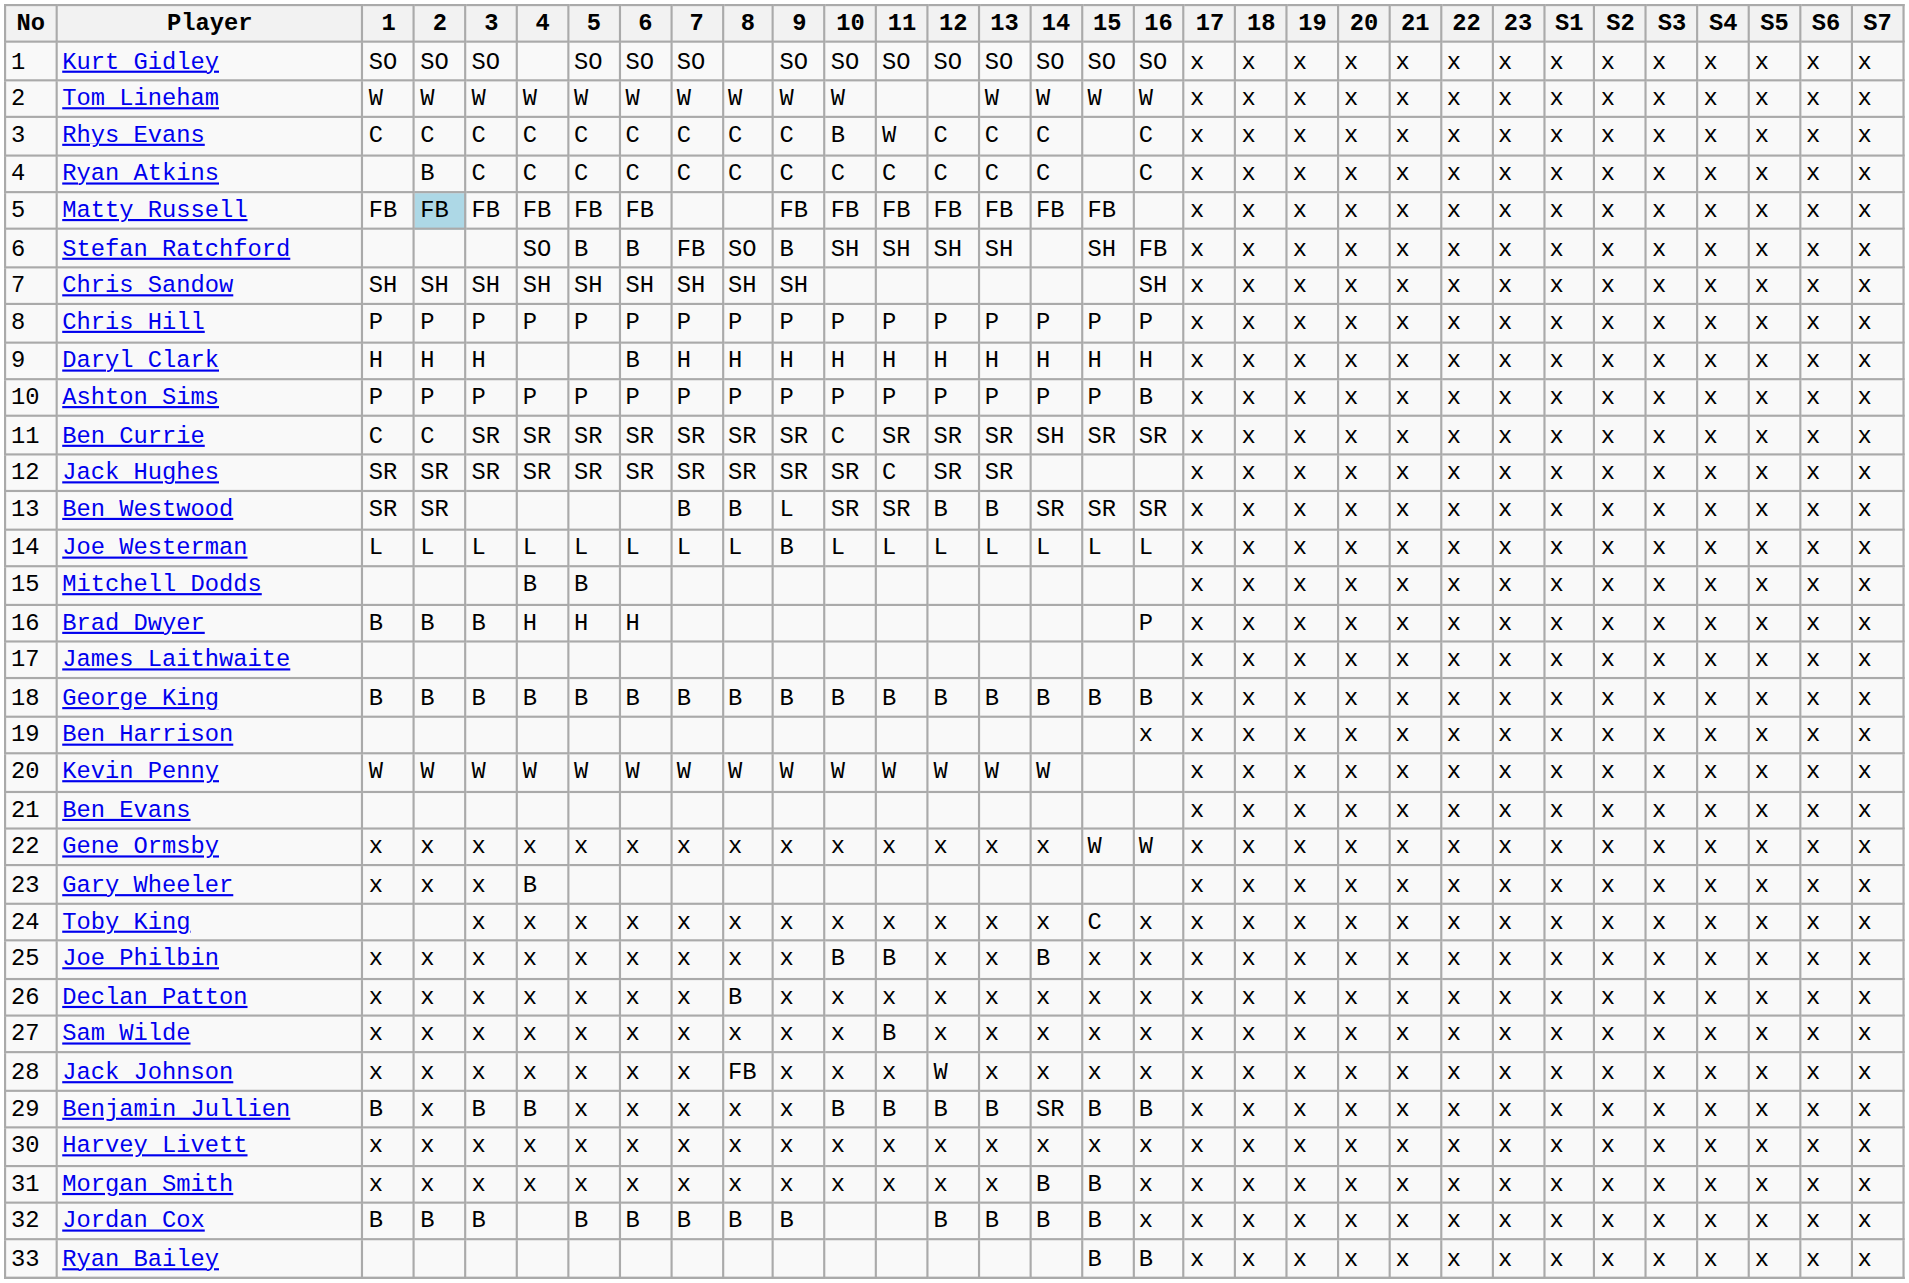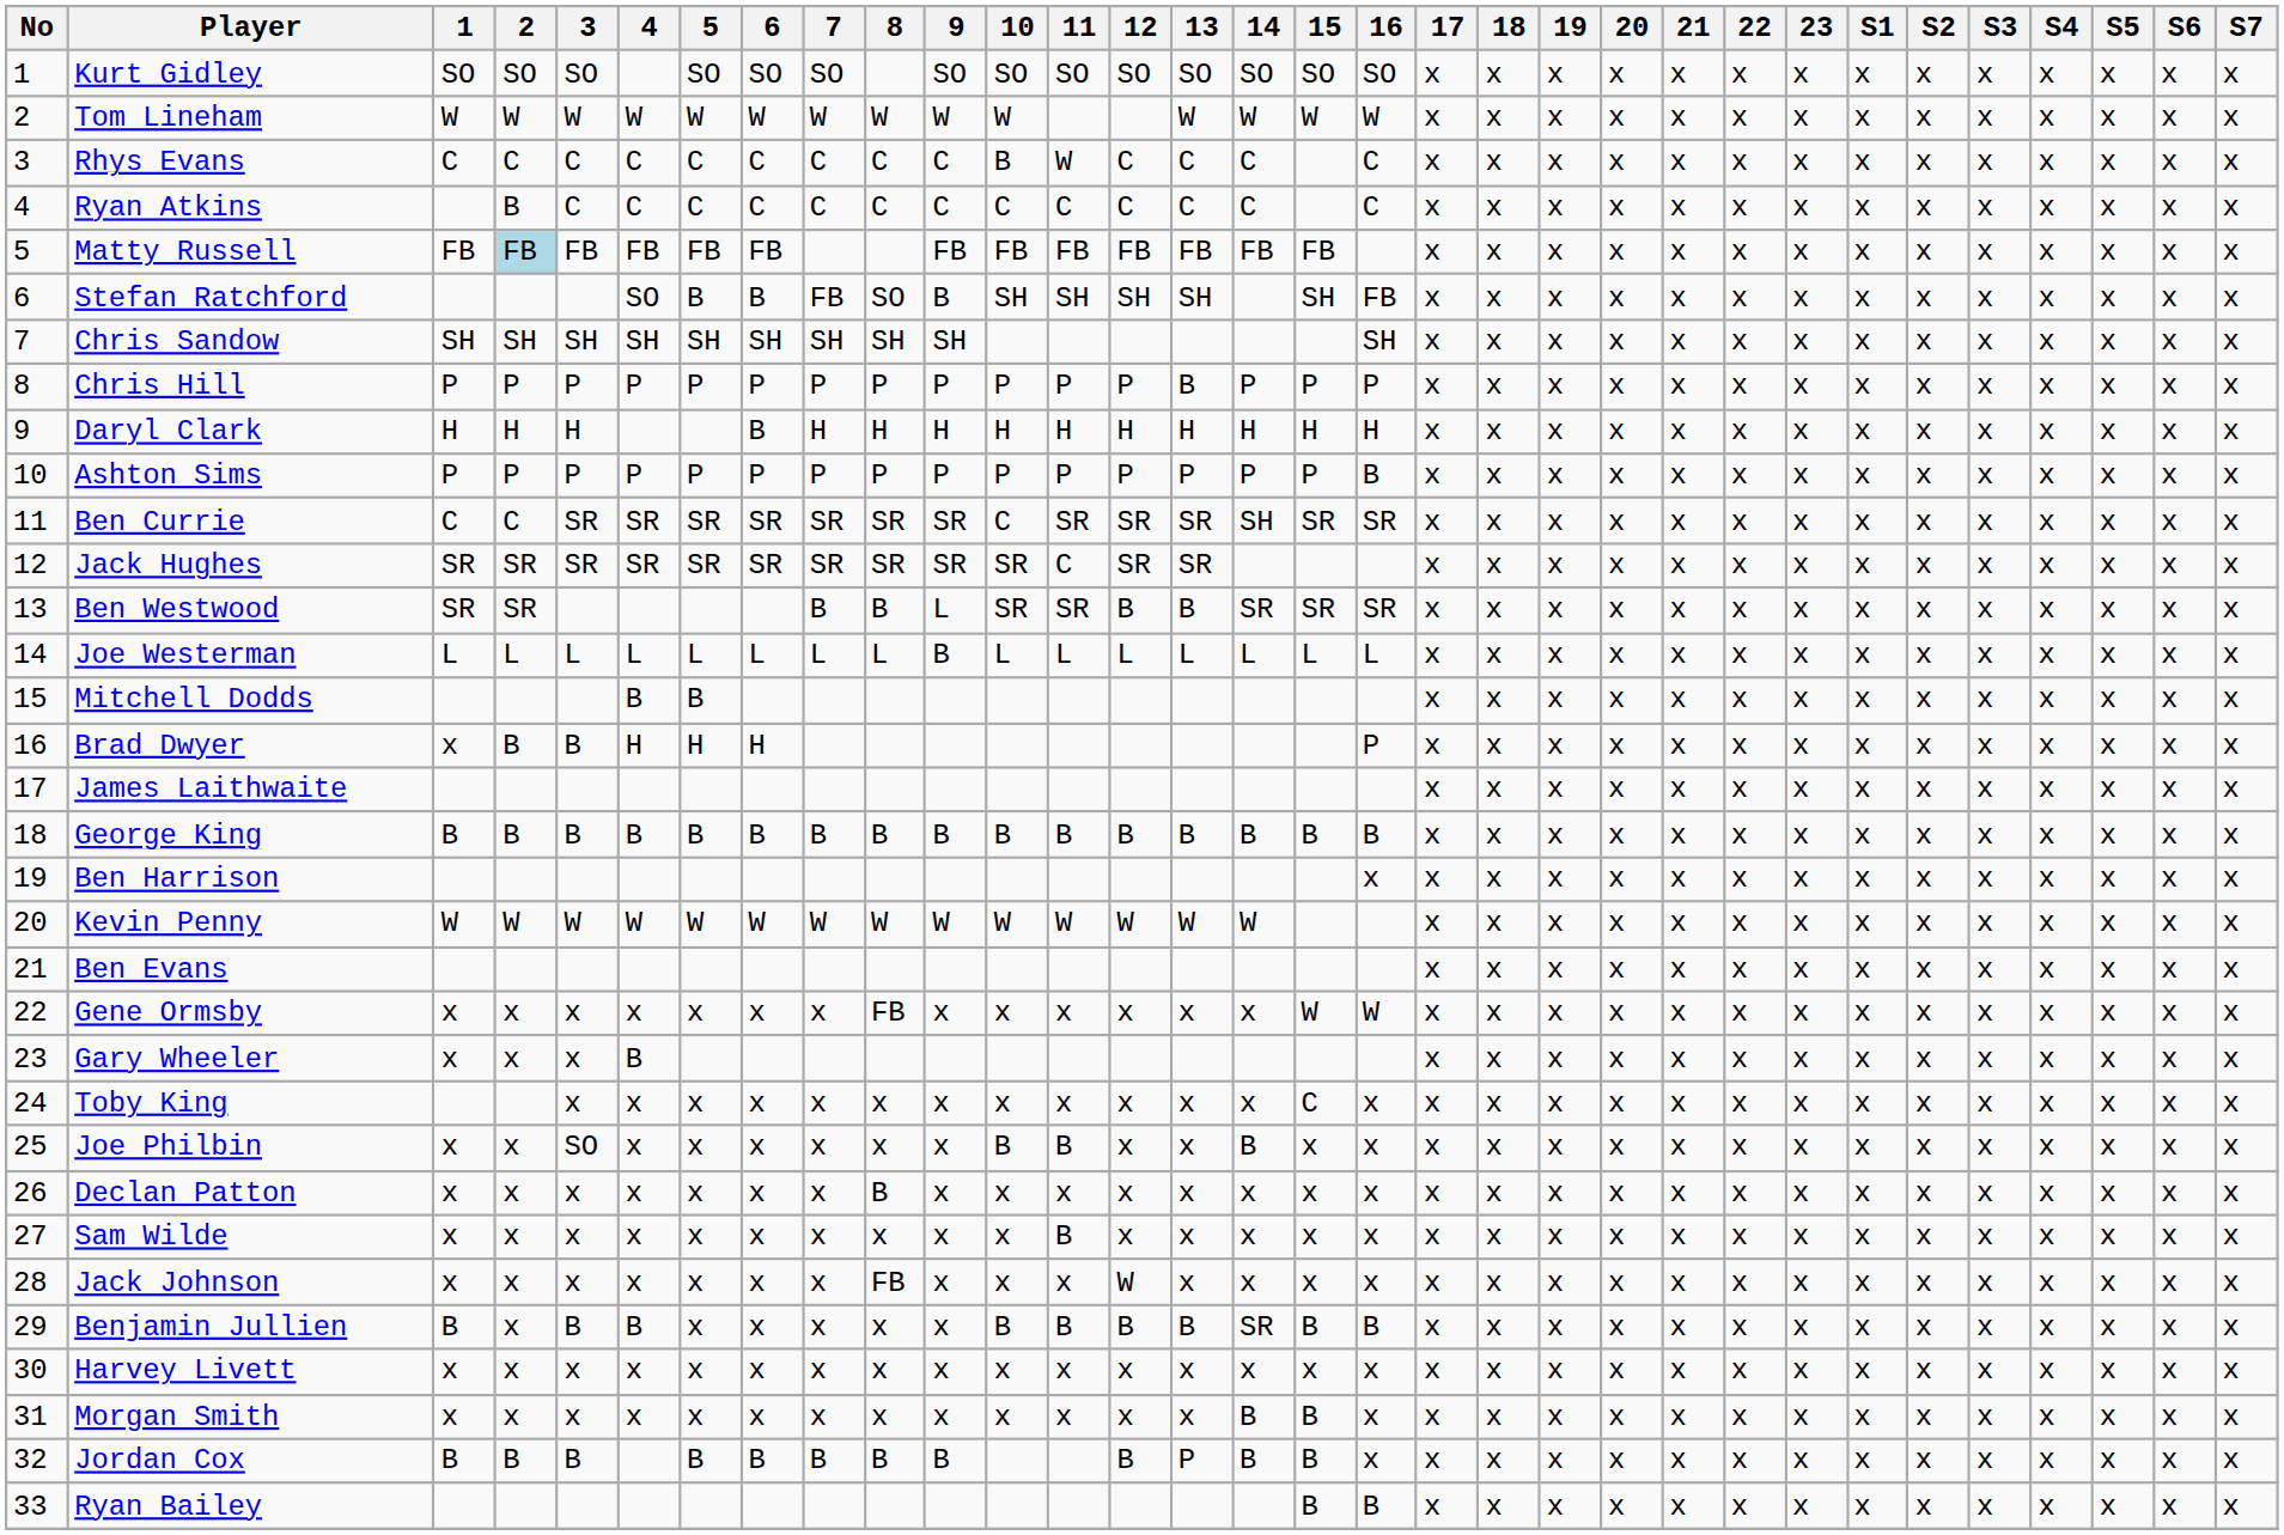Chris Hill | 13: P -> B
Brad Dwyer | 1: B -> x
Gene Ormsby | 8: x -> FB
Joe Philbin | 3: x -> SO
Jordan Cox | 13: B -> P
